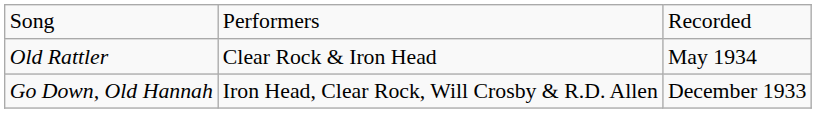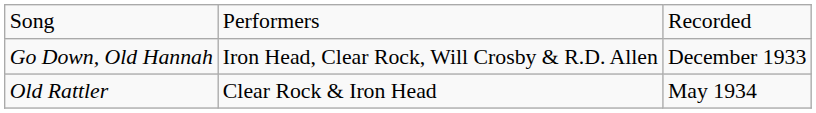rows swapped: Old Rattler <-> Go Down, Old Hannah
